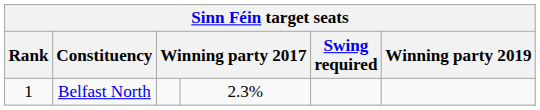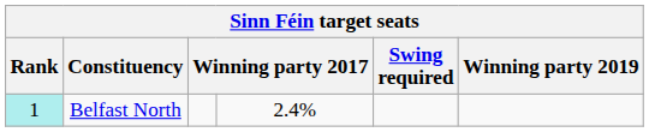Belfast North | Rank: no background -> paleturquoise background
Belfast North | column 4: 2.3% -> 2.4%
